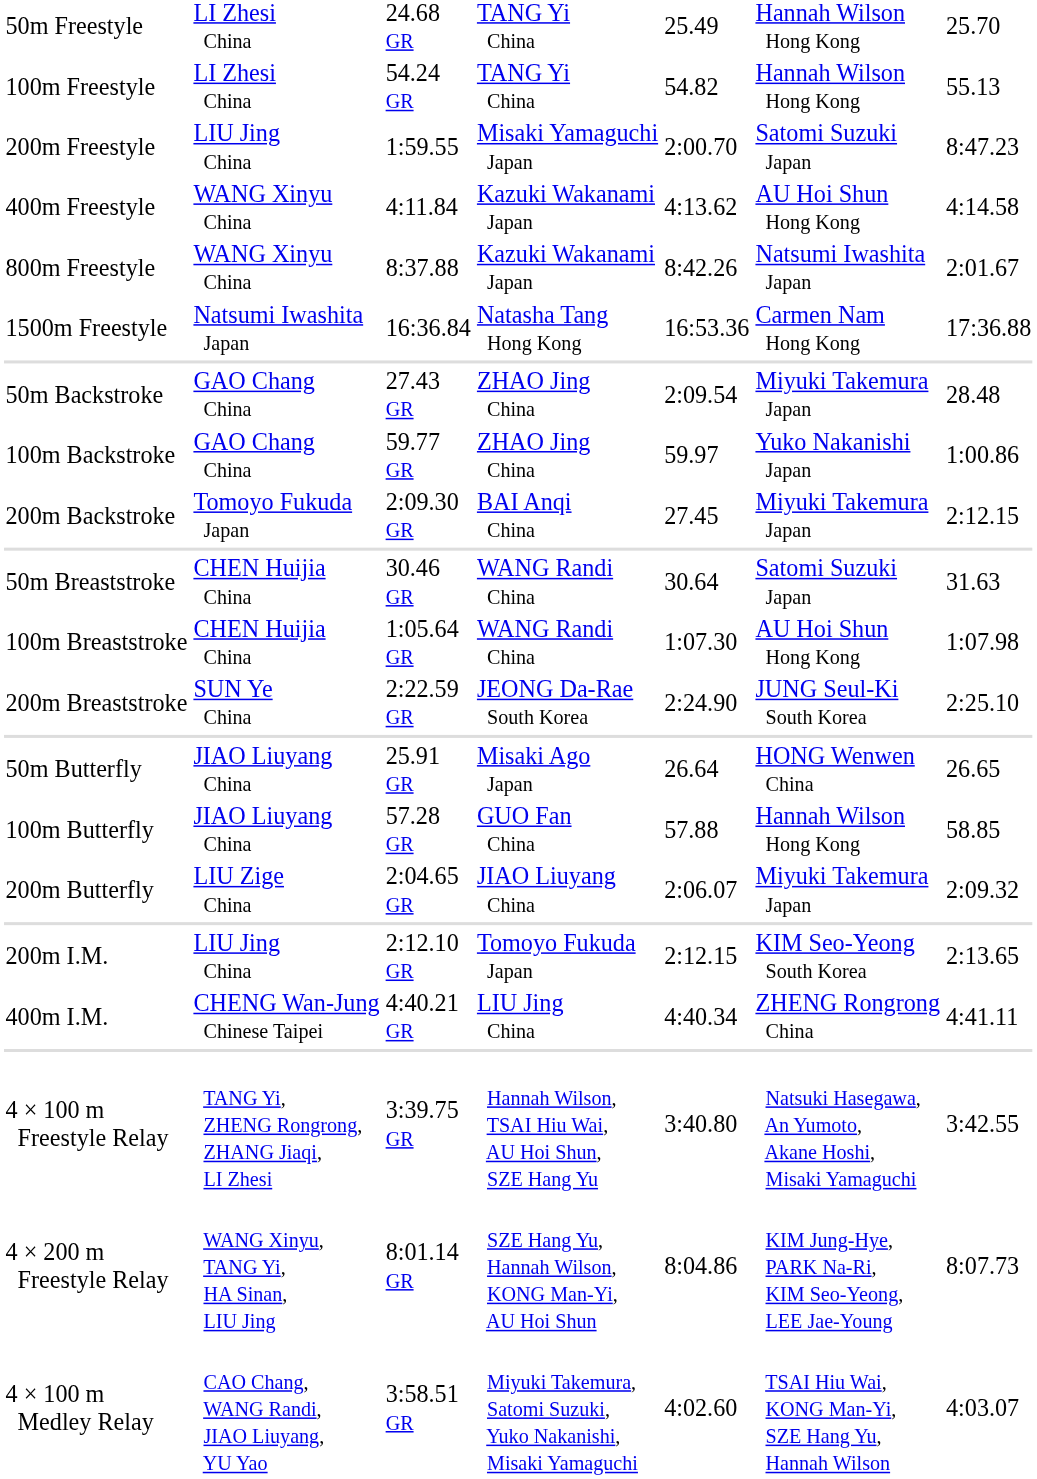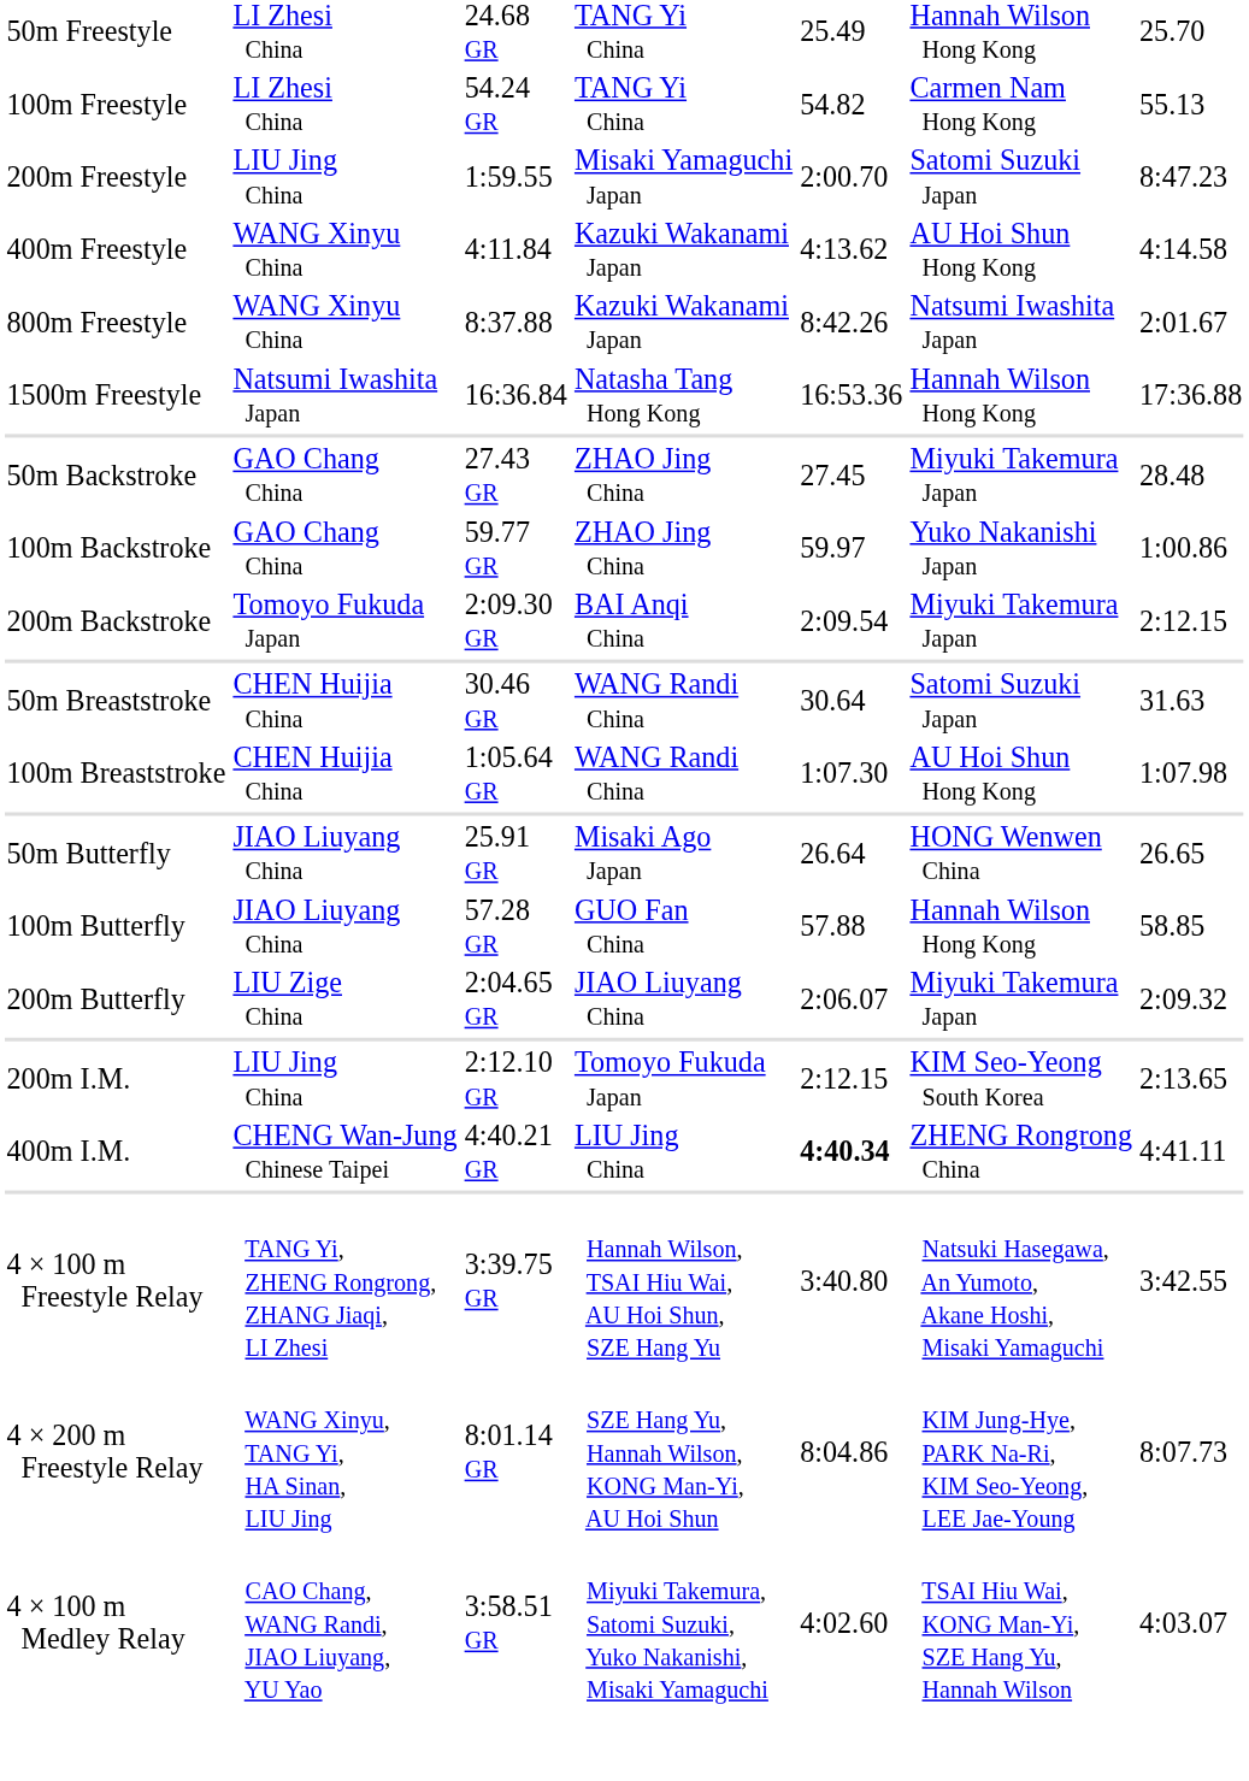100m Freestyle | column 6: Hannah Wilson Hong Kong -> Carmen Nam Hong Kong
1500m Freestyle | column 6: Carmen Nam Hong Kong -> Hannah Wilson Hong Kong
50m Backstroke | column 5: 2:09.54 -> 27.45
200m Backstroke | column 5: 27.45 -> 2:09.54
- row: 200m Breaststroke | SUN Ye China | 2:22.59 GR | JEONG Da-Rae South Korea | 2:24.90 | JUNG Seul-Ki South Korea | 2:25.10
400m I.M. | column 5: normal -> bold
